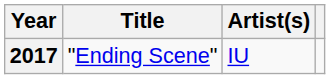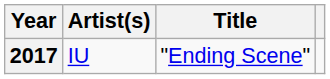columns swapped: Title <-> Artist(s)
